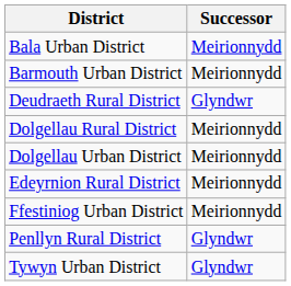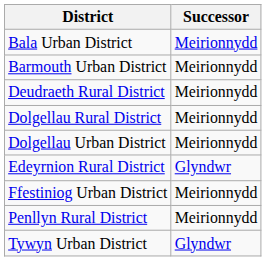Deudraeth Rural District | Successor: Glyndwr -> Meirionnydd
Edeyrnion Rural District | Successor: Meirionnydd -> Glyndwr
Penllyn Rural District | Successor: Glyndwr -> Meirionnydd
